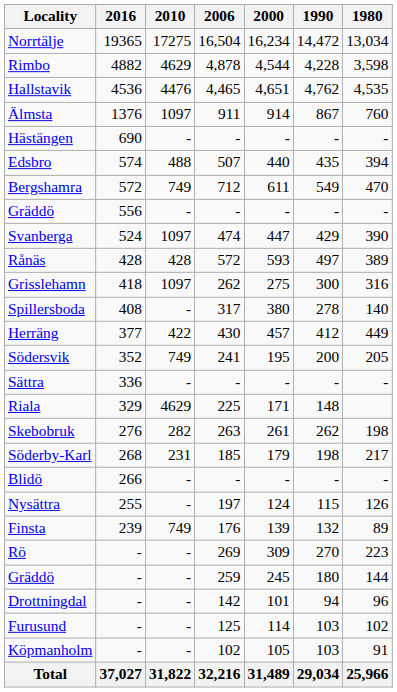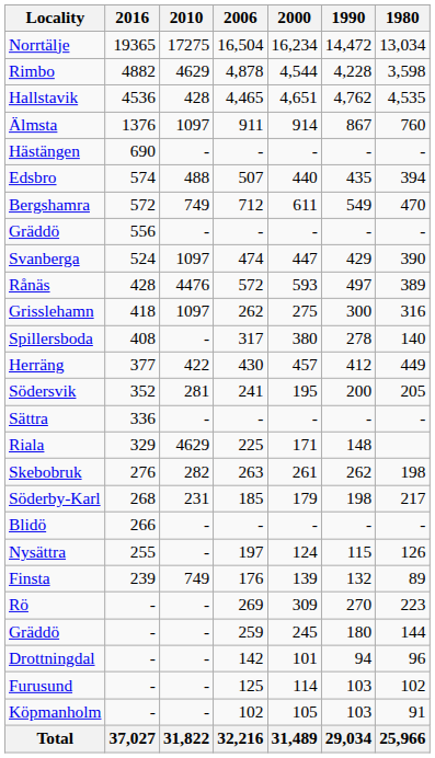Hallstavik | 2010: 4476 -> 428
Rånäs | 2010: 428 -> 4476
Södersvik | 2010: 749 -> 281
